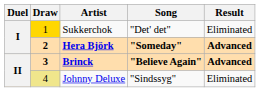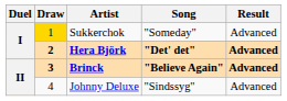Sukkerchok | Song: "Det' det" -> "Someday"
Sukkerchok | Result: Eliminated -> Advanced
Hera Björk | Song: "Someday" -> "Det' det"
Johnny Deluxe | Draw: khaki background -> no background
Johnny Deluxe | Result: Eliminated -> Advanced
